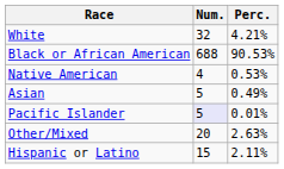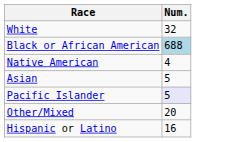- column: Perc. | 4.21% | 90.53% | 0.53% | 0.49% | 0.01% | 2.63% | 2.11%
Black or African American | Num.: no background -> lightblue background
Hispanic or Latino | Num.: 15 -> 16
